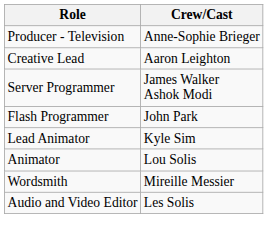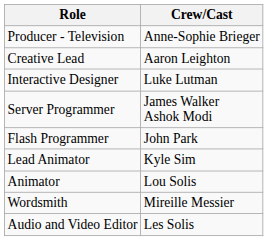+ row: Interactive Designer | Luke Lutman
